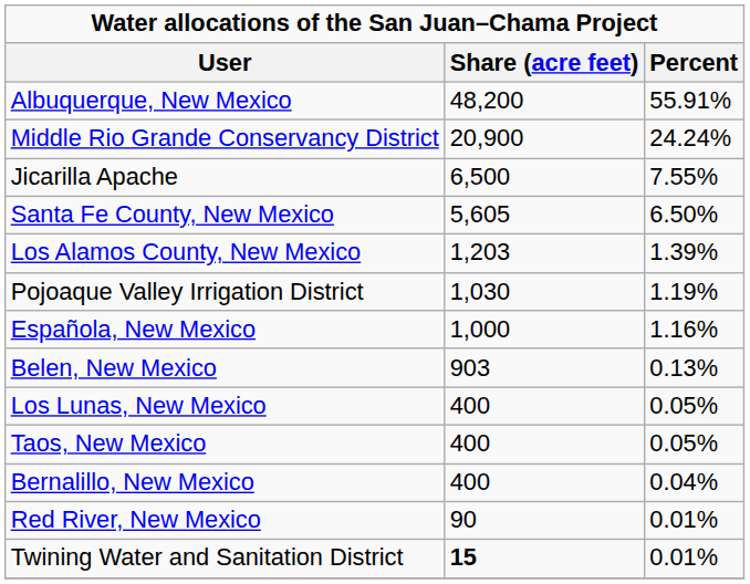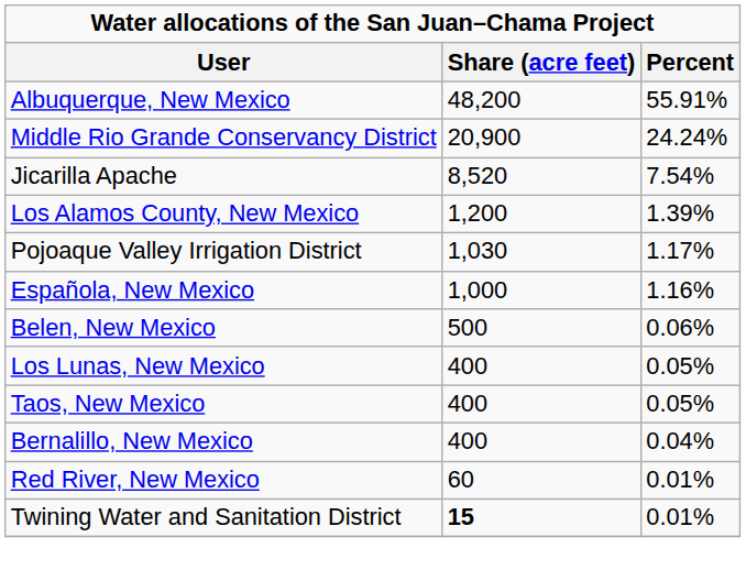Jicarilla Apache | Share (acre feet): 6,500 -> 8,520
Jicarilla Apache | Percent: 7.55% -> 7.54%
- row: Santa Fe County, New Mexico | 5,605 | 6.50%
Los Alamos County, New Mexico | Share (acre feet): 1,203 -> 1,200
Pojoaque Valley Irrigation District | Percent: 1.19% -> 1.17%
Belen, New Mexico | Share (acre feet): 903 -> 500
Belen, New Mexico | Percent: 0.13% -> 0.06%
Red River, New Mexico | Share (acre feet): 90 -> 60
